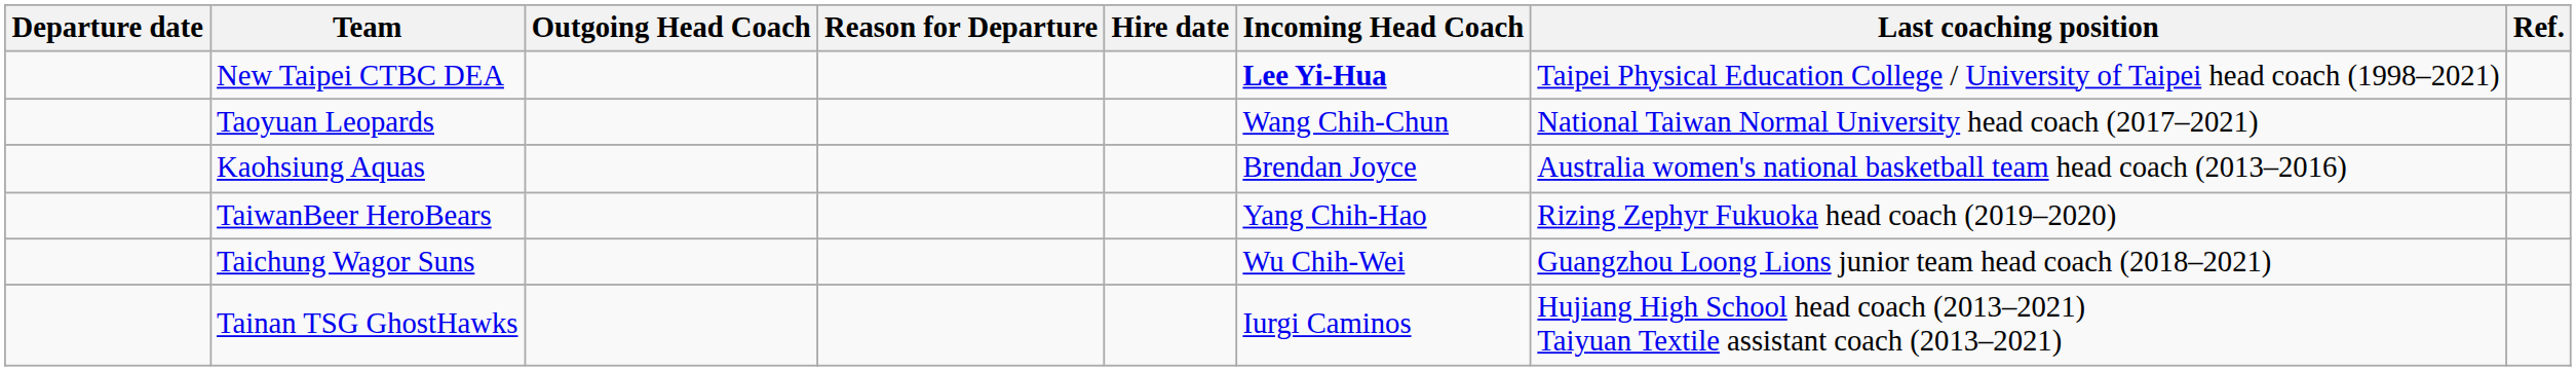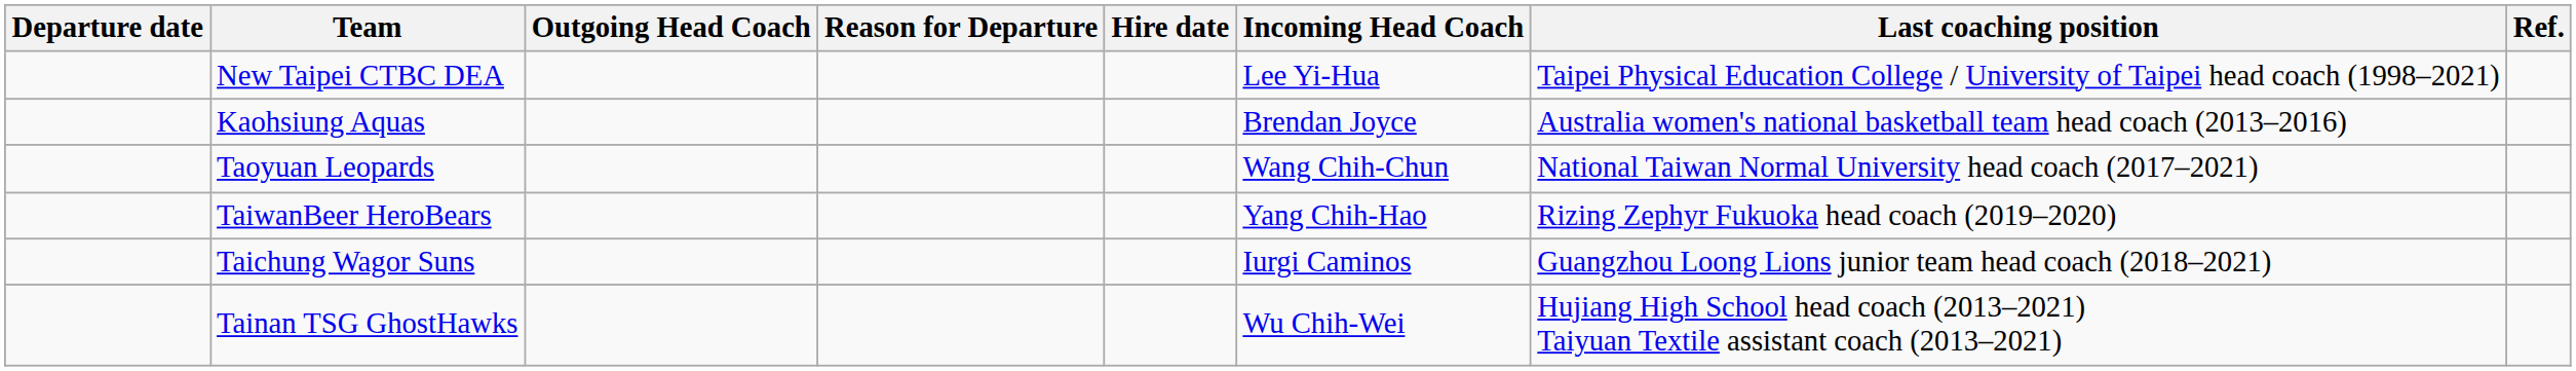New Taipei CTBC DEA | Incoming Head Coach: bold -> normal
rows swapped: Kaohsiung Aquas <-> Taoyuan Leopards
Taichung Wagor Suns | Incoming Head Coach: Wu Chih-Wei -> Iurgi Caminos
Tainan TSG GhostHawks | Incoming Head Coach: Iurgi Caminos -> Wu Chih-Wei
